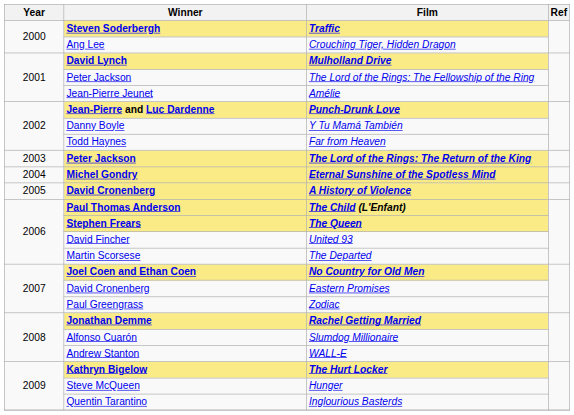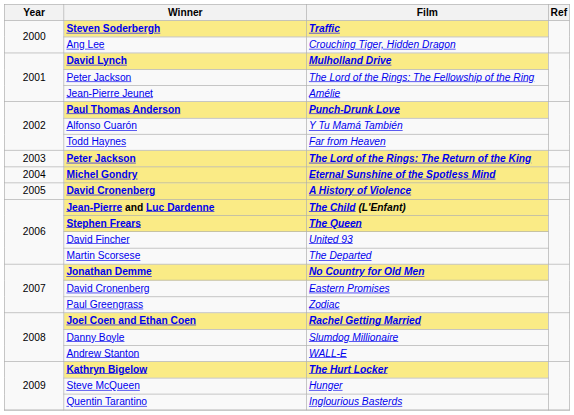Punch-Drunk Love | Winner: Jean-Pierre and Luc Dardenne -> Paul Thomas Anderson
Y Tu Mamá También | Winner: Danny Boyle -> Alfonso Cuarón
The Child (L'Enfant) | Winner: Paul Thomas Anderson -> Jean-Pierre and Luc Dardenne
No Country for Old Men | Winner: Joel Coen and Ethan Coen -> Jonathan Demme
Rachel Getting Married | Winner: Jonathan Demme -> Joel Coen and Ethan Coen
Slumdog Millionaire | Winner: Alfonso Cuarón -> Danny Boyle
